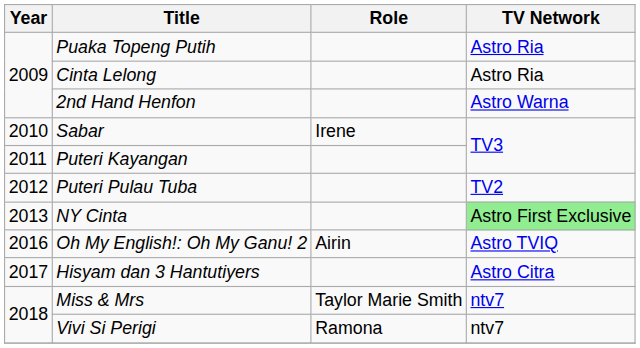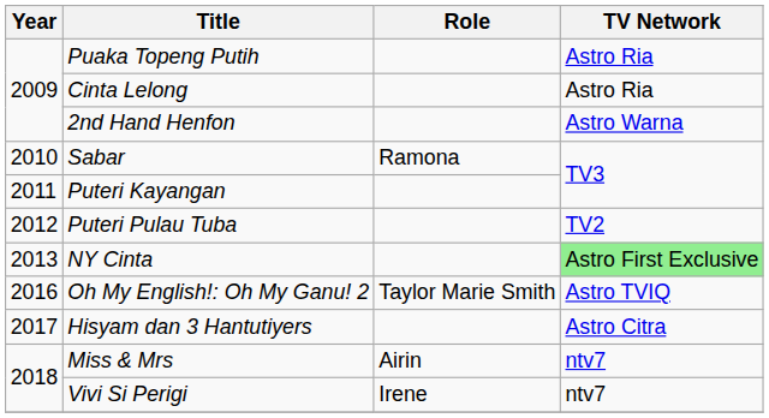Sabar | Role: Irene -> Ramona
Oh My English!: Oh My Ganu! 2 | Role: Airin -> Taylor Marie Smith
Miss & Mrs | Role: Taylor Marie Smith -> Airin
Vivi Si Perigi | Role: Ramona -> Irene
